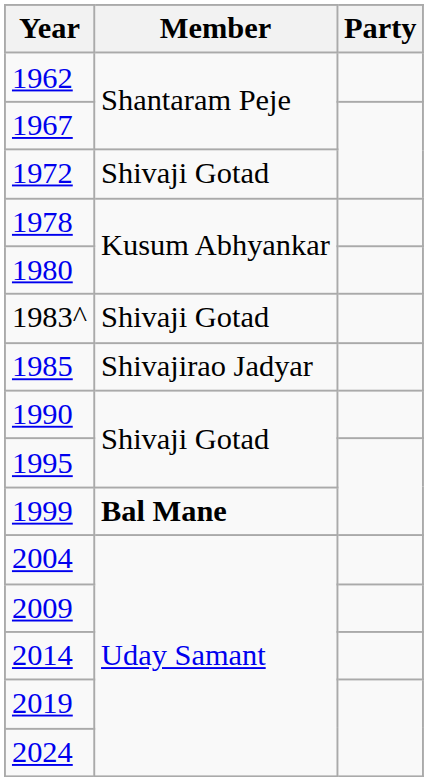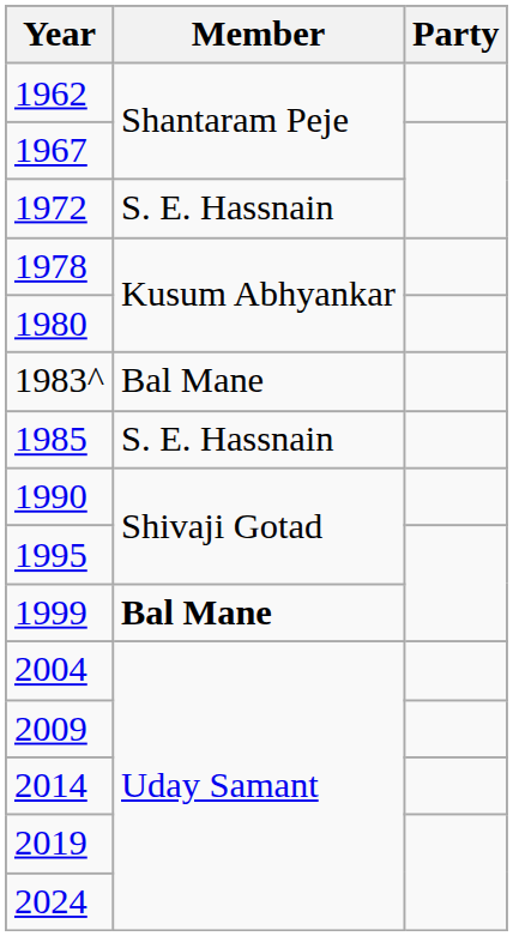1972 | Member: Shivaji Gotad -> S. E. Hassnain
1983^ | Member: Shivaji Gotad -> Bal Mane
1985 | Member: Shivajirao Jadyar -> S. E. Hassnain
